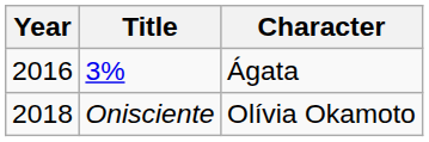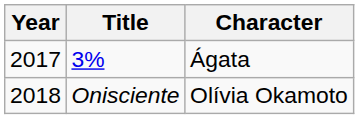3% | Year: 2016 -> 2017
